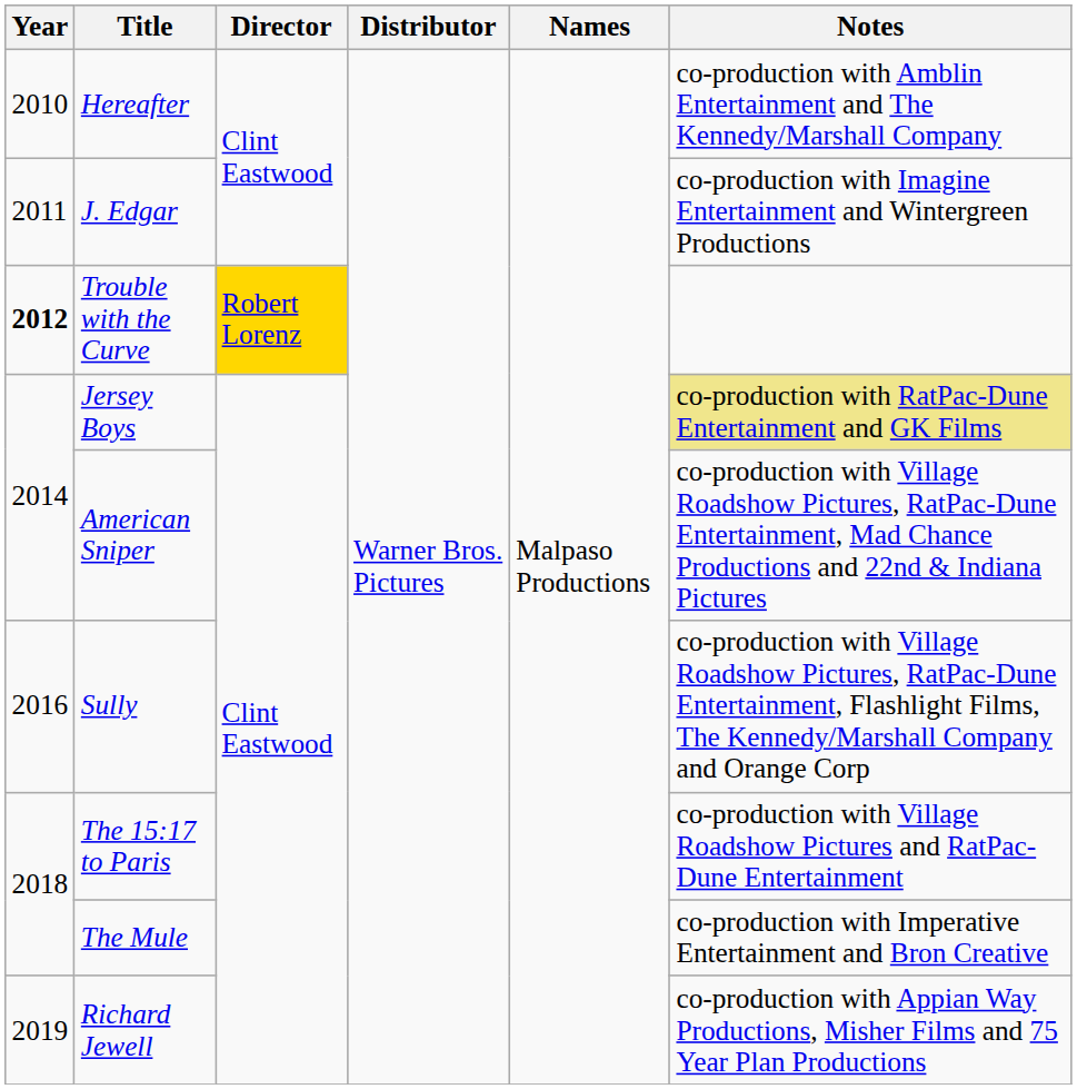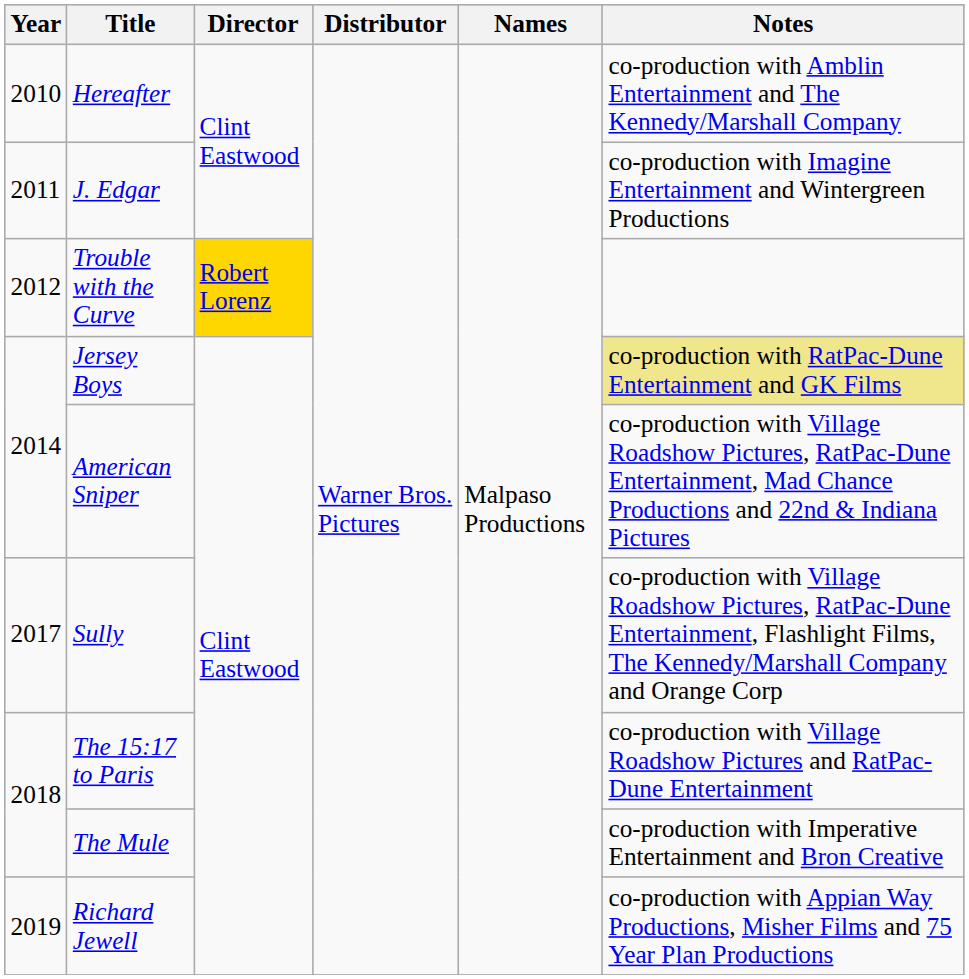Trouble with the Curve | Year: bold -> normal
Sully | Year: 2016 -> 2017
